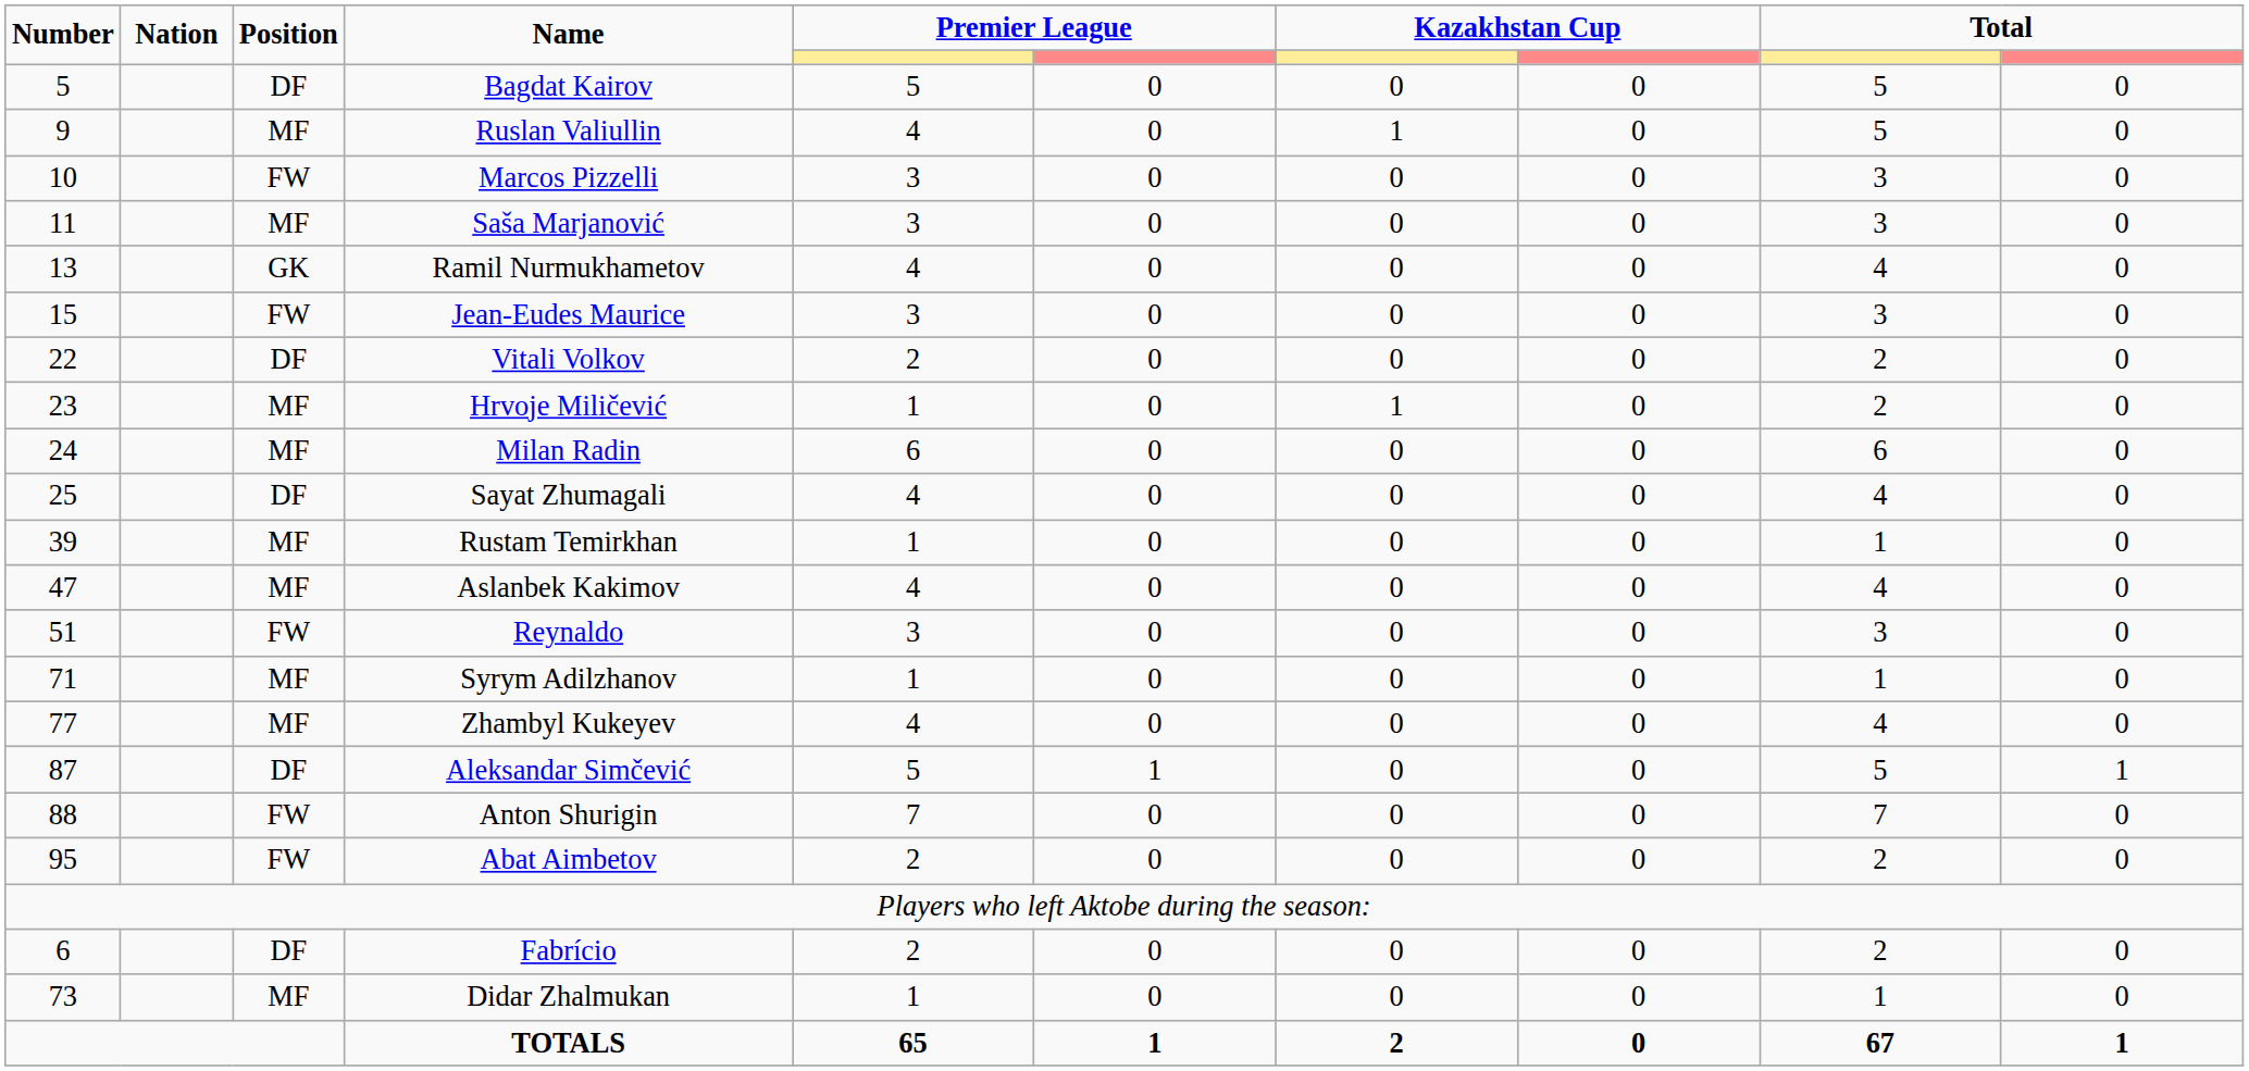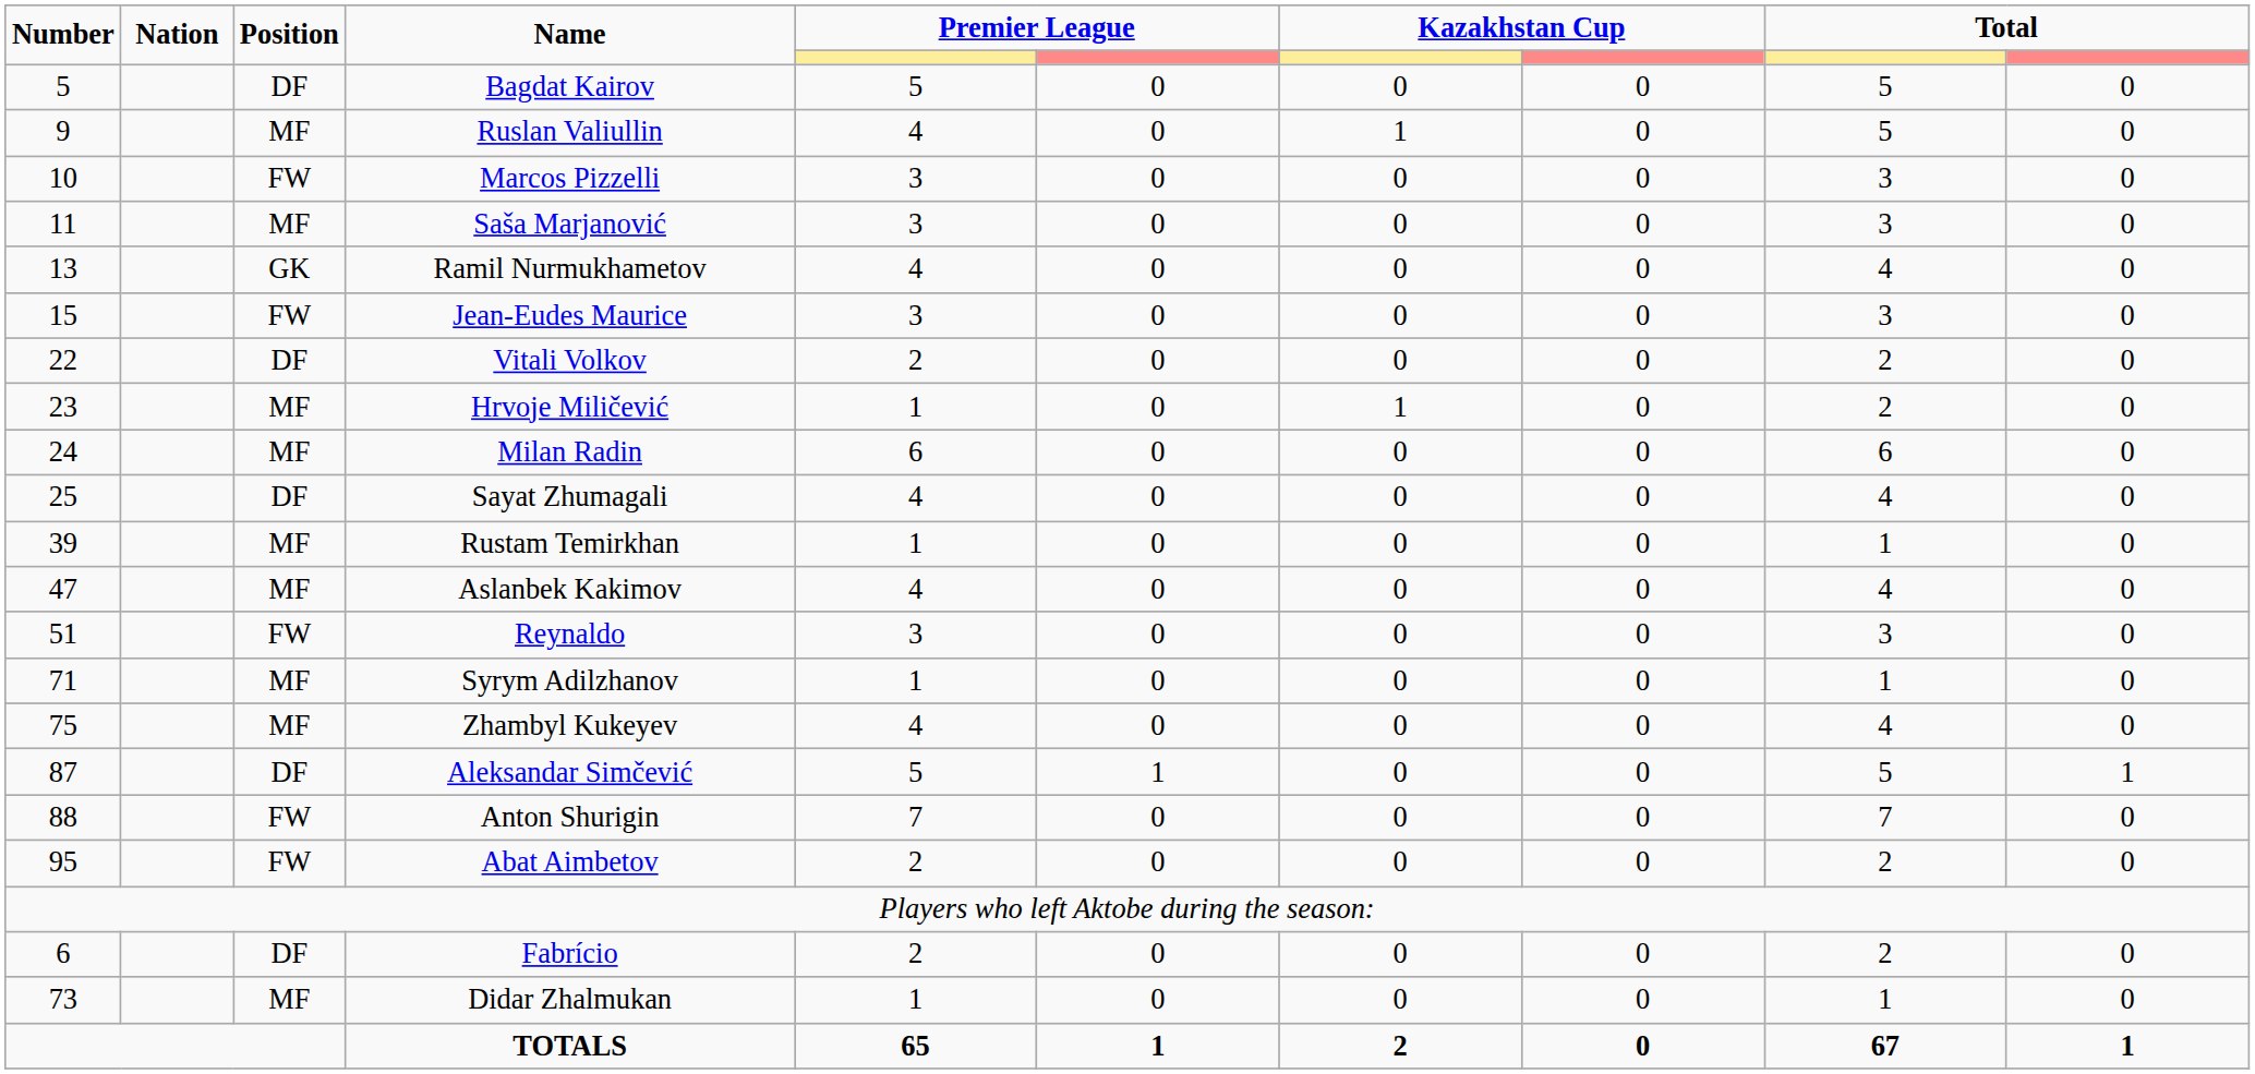Zhambyl Kukeyev | Number: 77 -> 75
